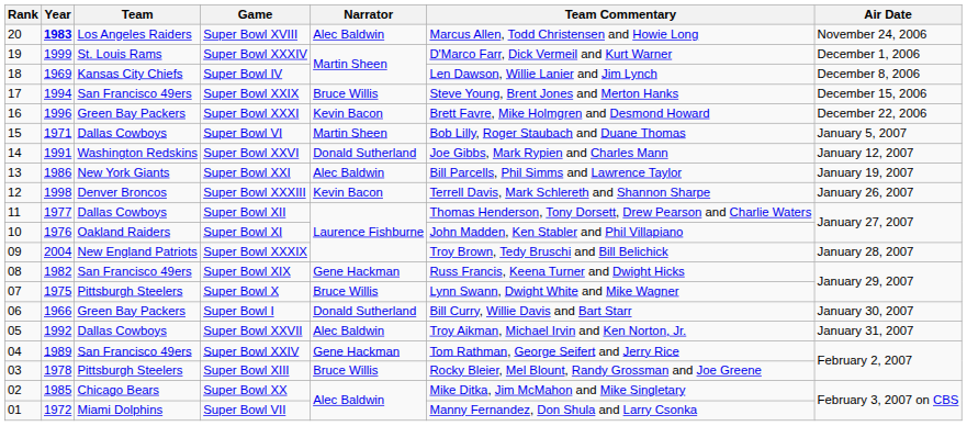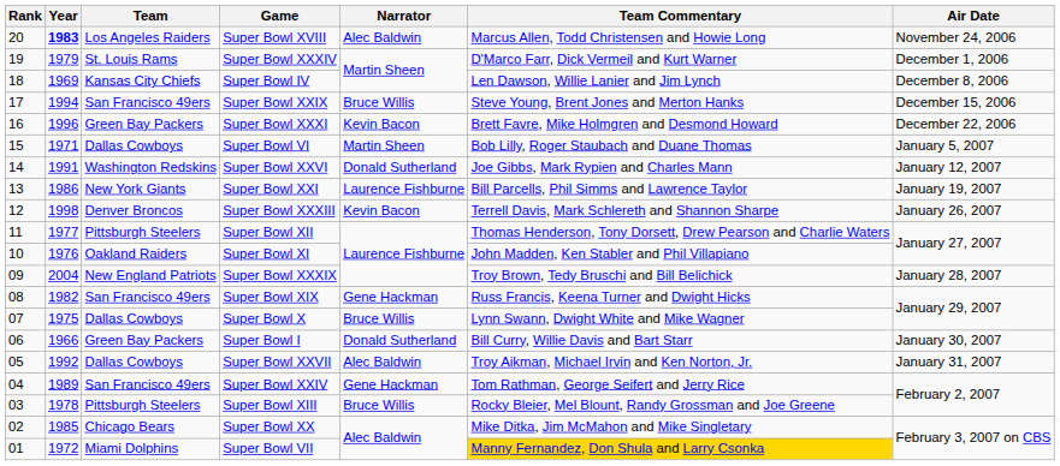Super Bowl XXXIV | Year: 1999 -> 1979
Super Bowl XXI | Narrator: Alec Baldwin -> Laurence Fishburne
Super Bowl XII | Team: Dallas Cowboys -> Pittsburgh Steelers
Super Bowl X | Team: Pittsburgh Steelers -> Dallas Cowboys
Super Bowl VII | Team Commentary: no background -> gold background
